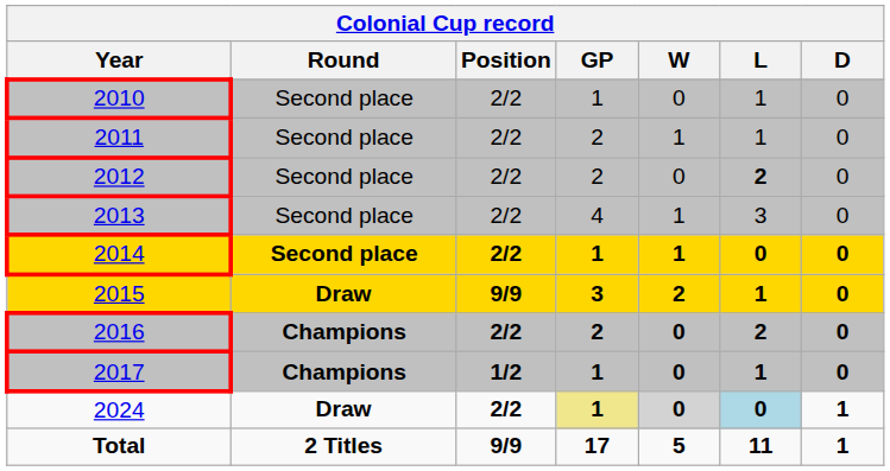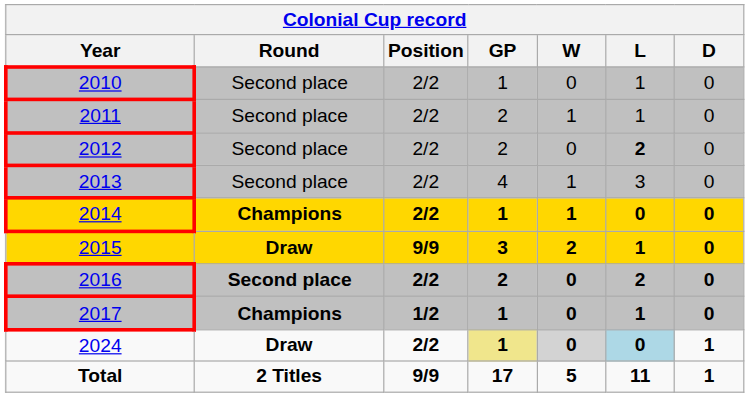2014 | Round: Second place -> Champions
2016 | Round: Champions -> Second place
